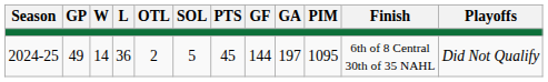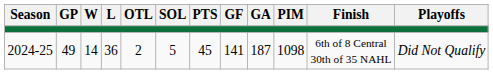2024-25 | GF: 144 -> 141
2024-25 | GA: 197 -> 187
2024-25 | PIM: 1095 -> 1098
